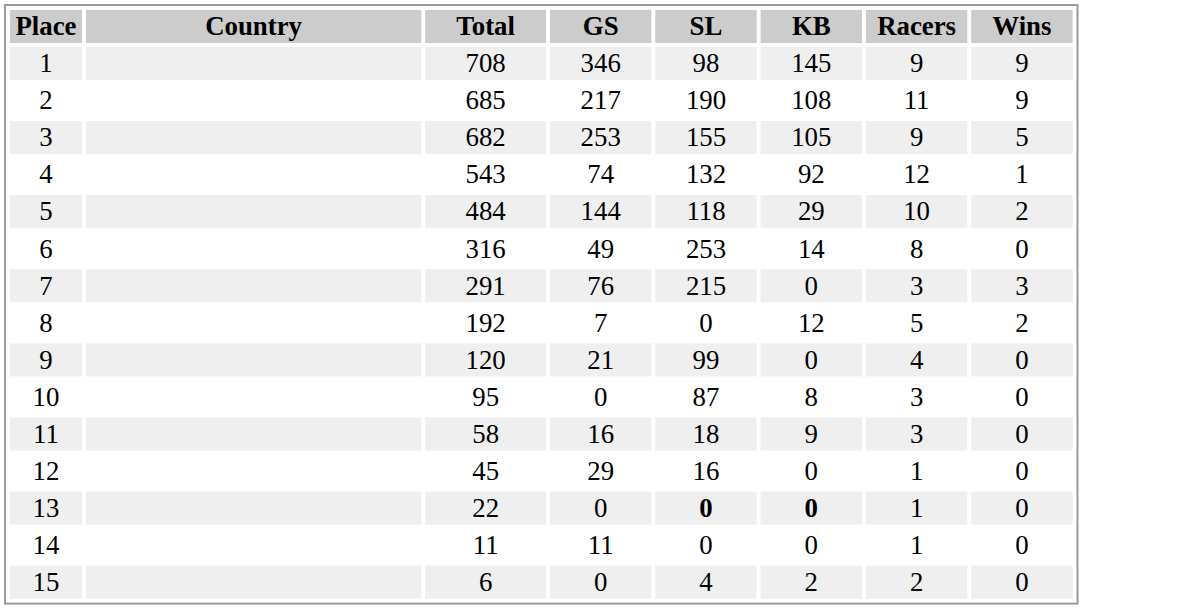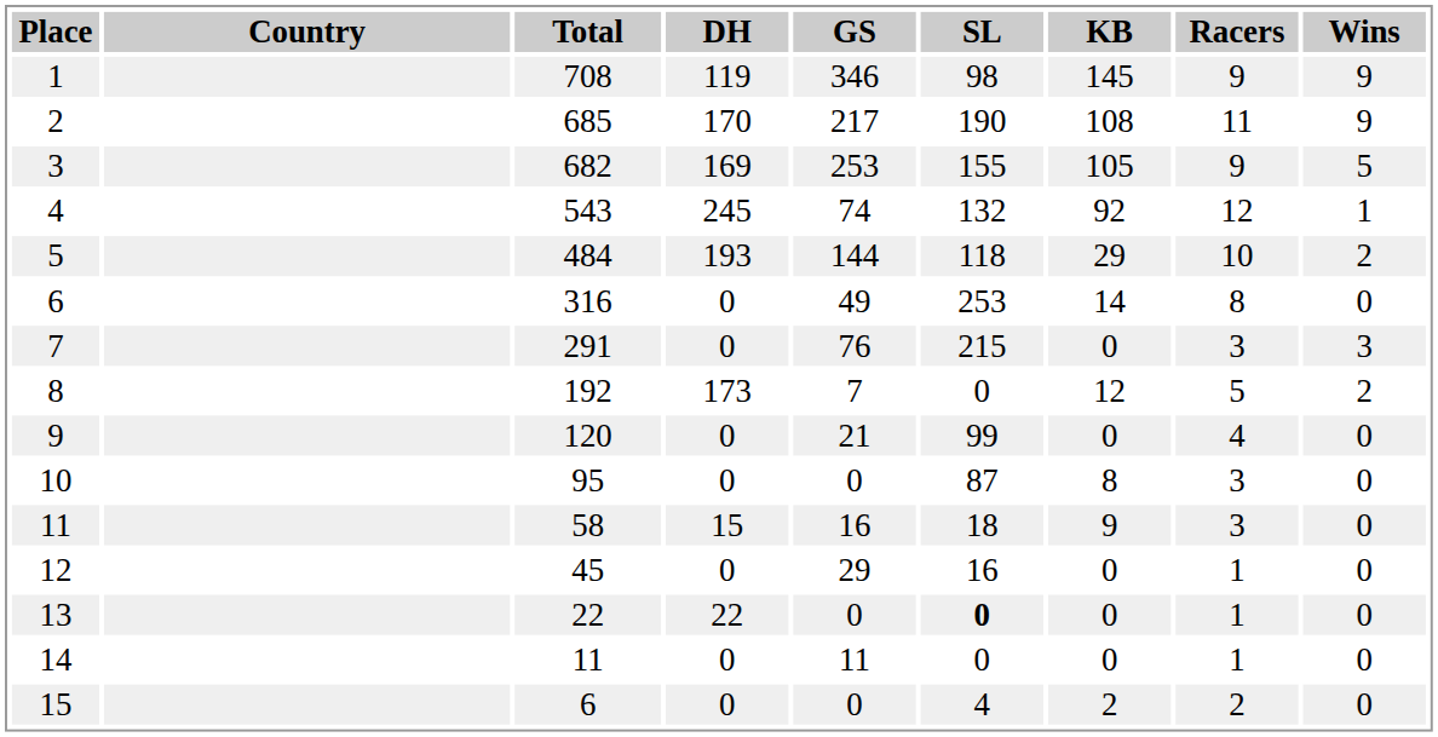+ column: DH | 119 | 170 | 169 | 245 | 193 | 0 | 0 | 173 | 0 | 0 | 15 | 0 | 22 | 0 | 0
13 | KB: bold -> normal
